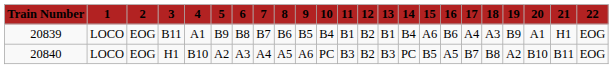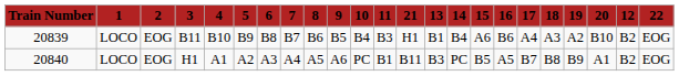columns swapped: 12 <-> 21
20839 | 4: A1 -> B10
20839 | 11: B1 -> B3
20839 | 19: B9 -> A2
20839 | 20: A1 -> B10
20840 | 4: B10 -> A1
20840 | 11: B3 -> B1
20840 | 19: A2 -> B9
20840 | 20: B10 -> A1
